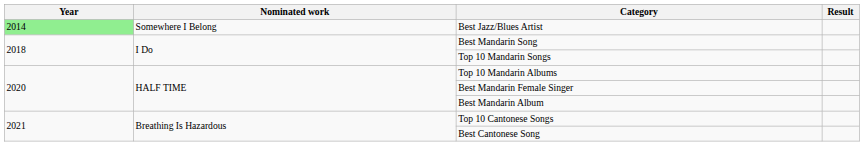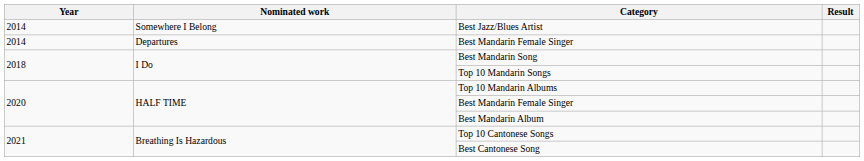Best Jazz/Blues Artist | Year: lightgreen background -> no background
+ row: 2014 | Departures | Best Mandarin Female Singer
